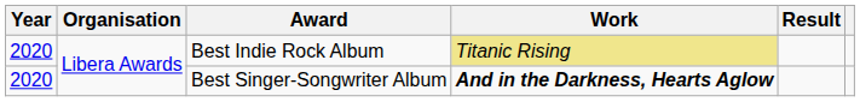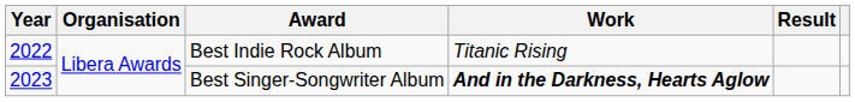Best Indie Rock Album | Year: 2020 -> 2022
Best Indie Rock Album | Work: khaki background -> no background
Best Singer-Songwriter Album | Year: 2020 -> 2023
